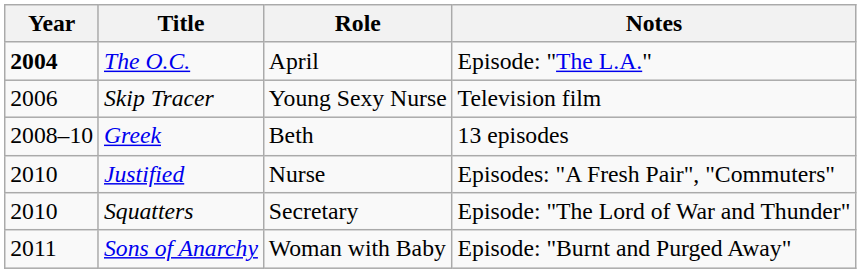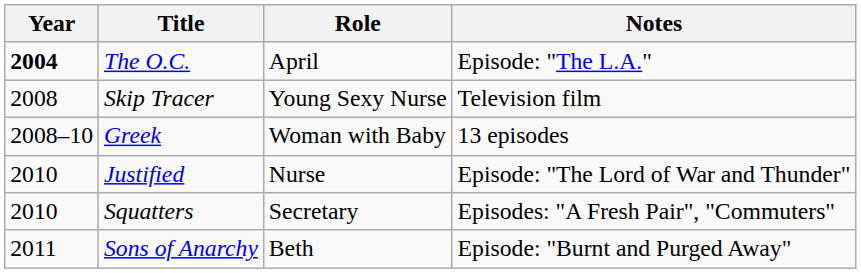Skip Tracer | Year: 2006 -> 2008
Greek | Role: Beth -> Woman with Baby
Justified | Notes: Episodes: "A Fresh Pair", "Commuters" -> Episode: "The Lord of War and Thunder"
Squatters | Notes: Episode: "The Lord of War and Thunder" -> Episodes: "A Fresh Pair", "Commuters"
Sons of Anarchy | Role: Woman with Baby -> Beth
